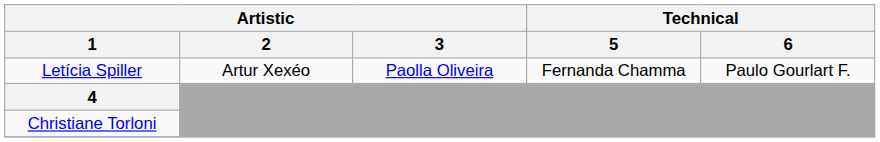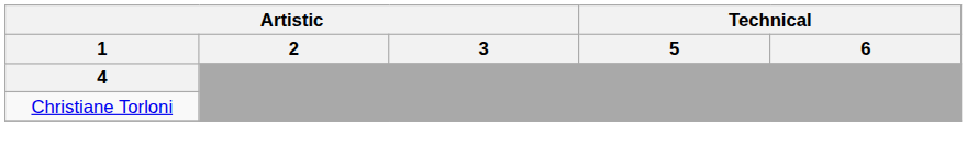- row: Letícia Spiller | Artur Xexéo | Paolla Oliveira | Fernanda Chamma | Paulo Gourlart F.
